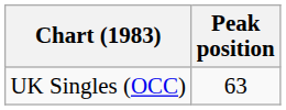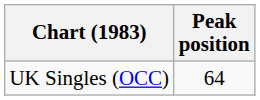UK Singles (OCC) | Peak position: 63 -> 64
